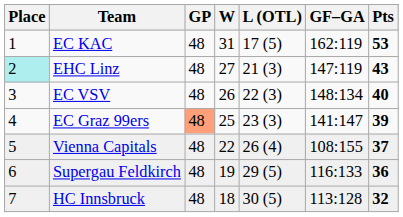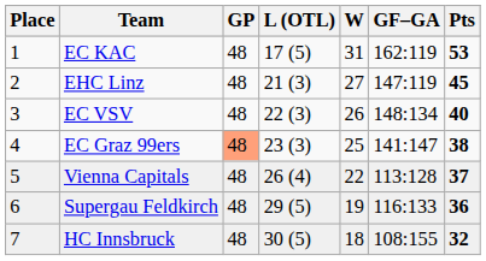columns swapped: W <-> L (OTL)
EHC Linz | Place: paleturquoise background -> no background
EHC Linz | Pts: 43 -> 45
EC Graz 99ers | Pts: 39 -> 38
Vienna Capitals | GF–GA: 108:155 -> 113:128
HC Innsbruck | GF–GA: 113:128 -> 108:155
